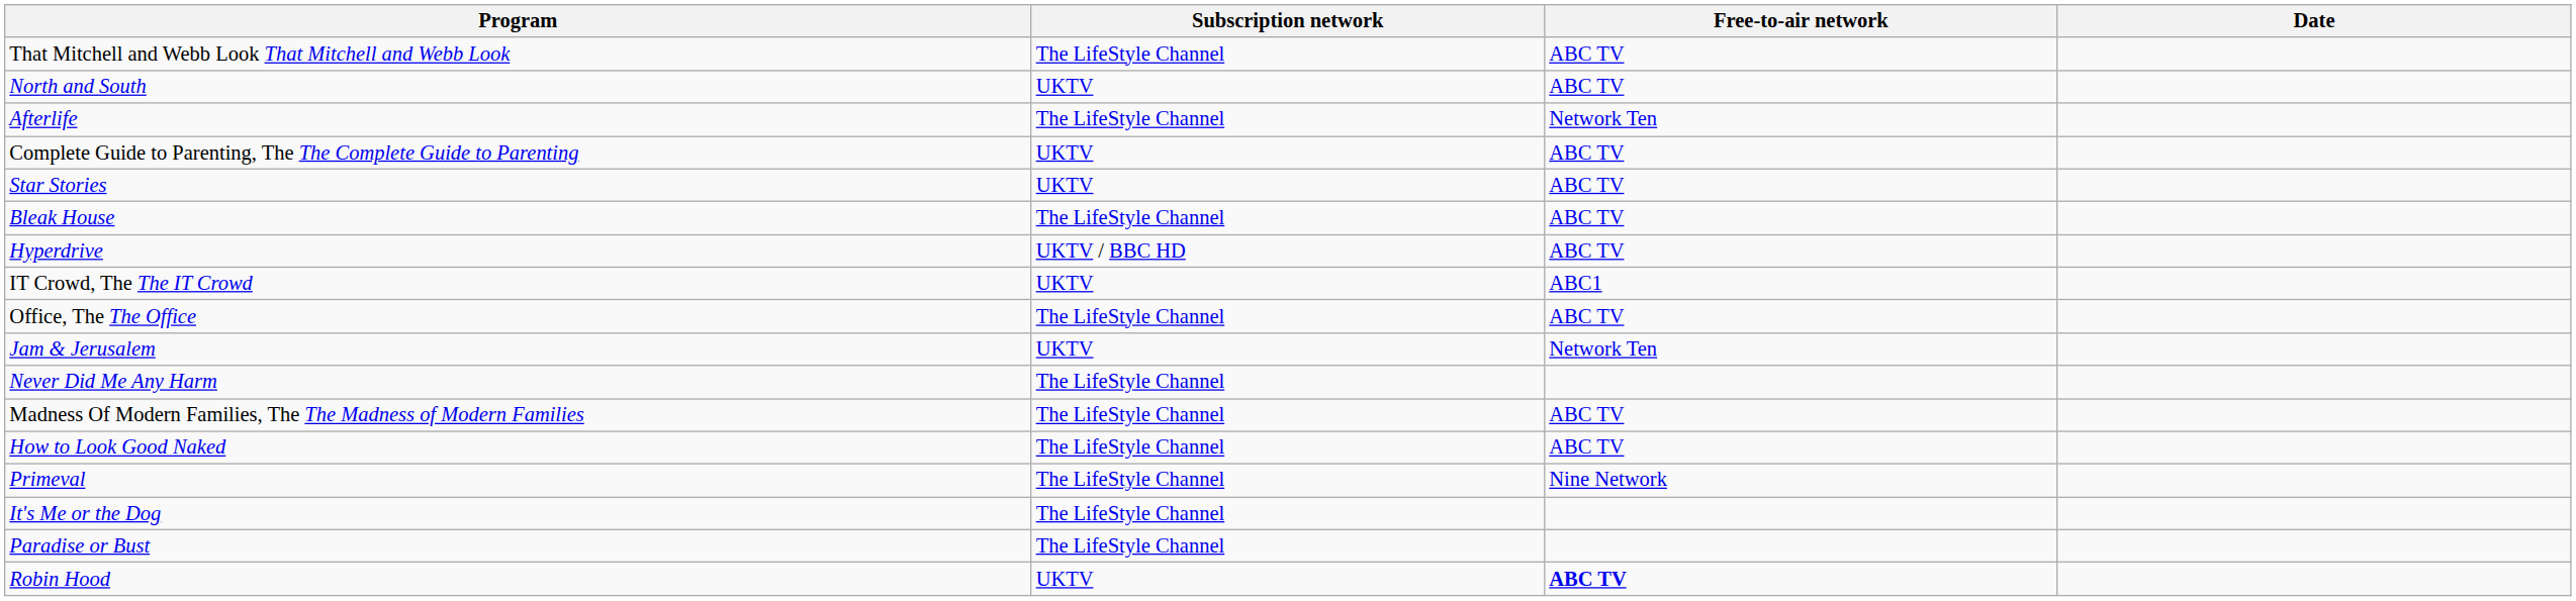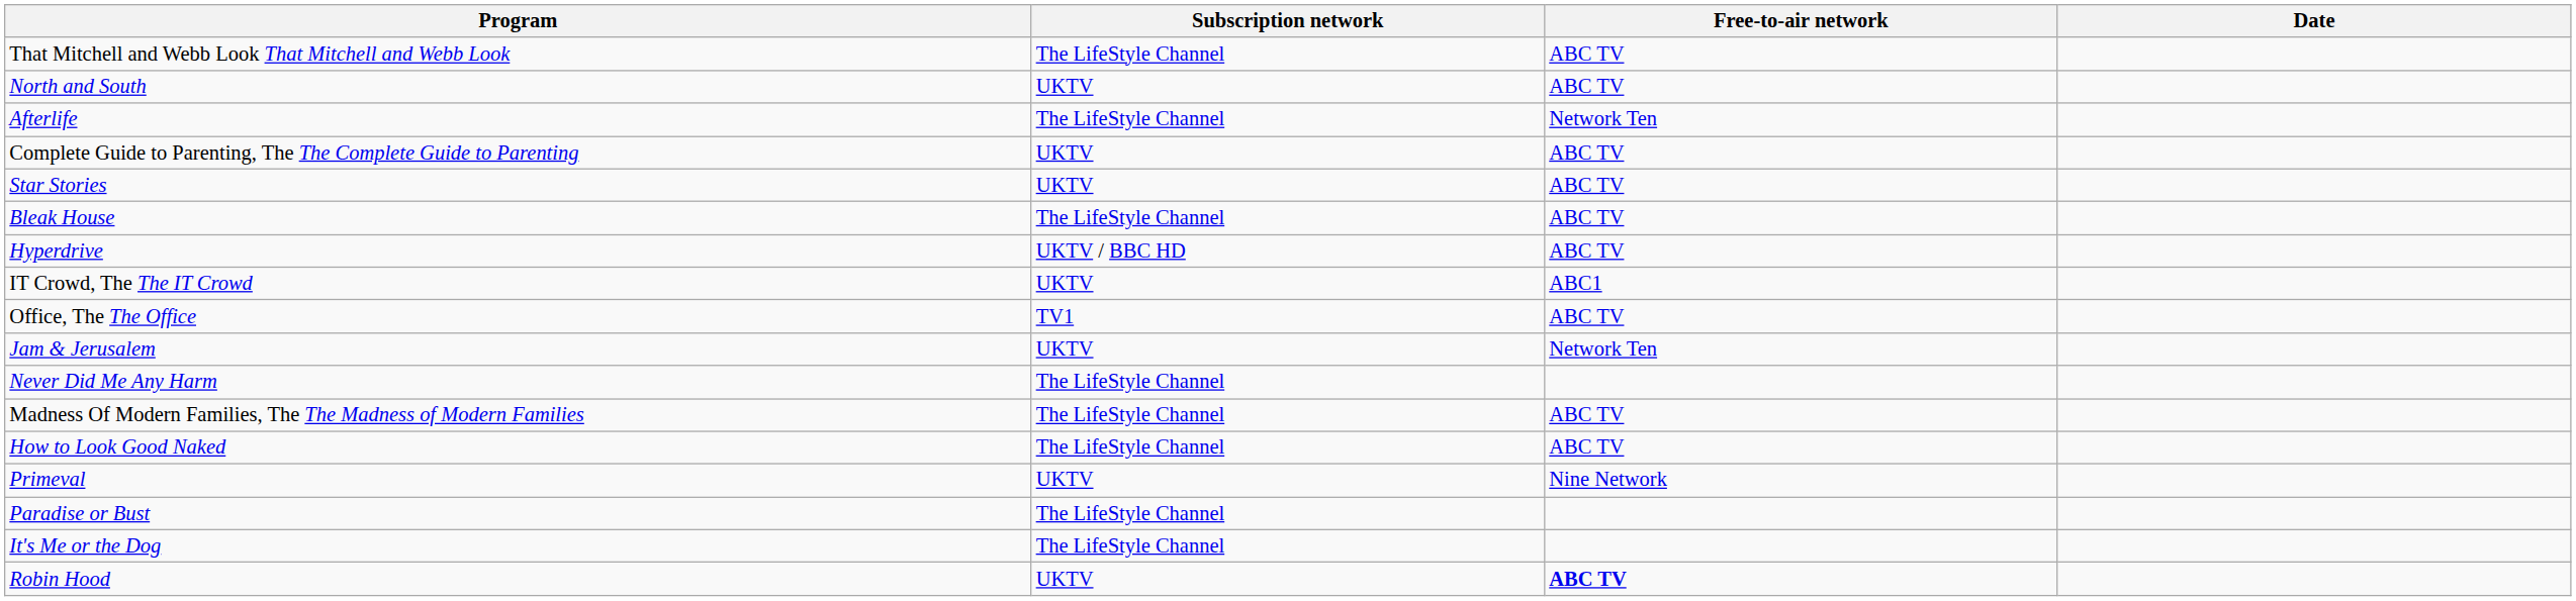Office, The The Office | Subscription network: The LifeStyle Channel -> TV1
Primeval | Subscription network: The LifeStyle Channel -> UKTV
rows swapped: It's Me or the Dog <-> Paradise or Bust
